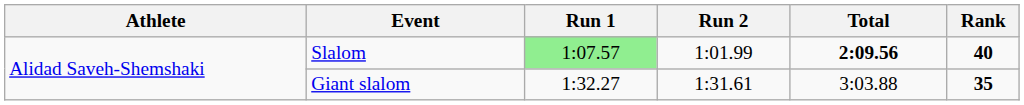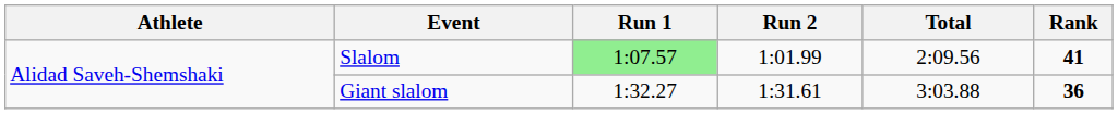Slalom | Total: bold -> normal
Slalom | Rank: 40 -> 41
Giant slalom | Rank: 35 -> 36
